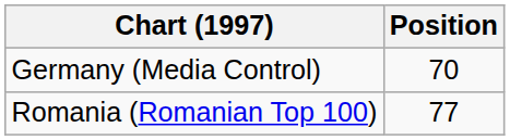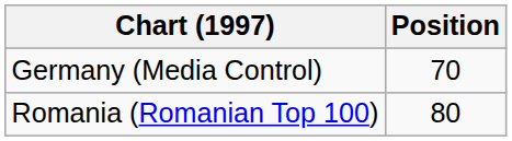Romania (Romanian Top 100) | Position: 77 -> 80
